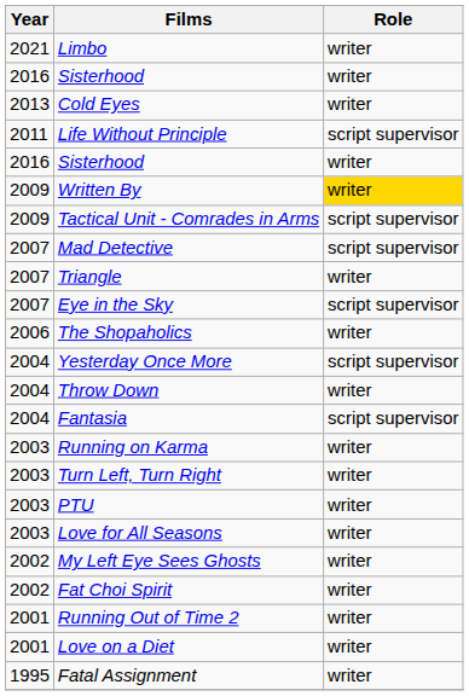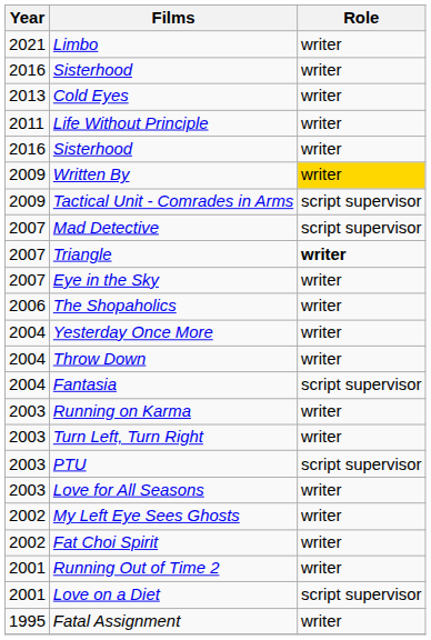Life Without Principle | Role: script supervisor -> writer
Triangle | Role: normal -> bold
Eye in the Sky | Role: script supervisor -> writer
Yesterday Once More | Role: script supervisor -> writer
PTU | Role: writer -> script supervisor
Love on a Diet | Role: writer -> script supervisor
